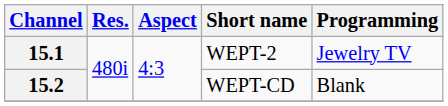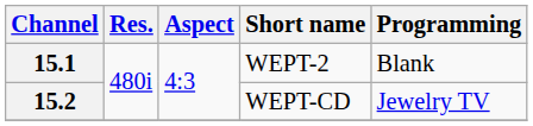15.1 | Programming: Jewelry TV -> Blank
15.2 | Programming: Blank -> Jewelry TV
